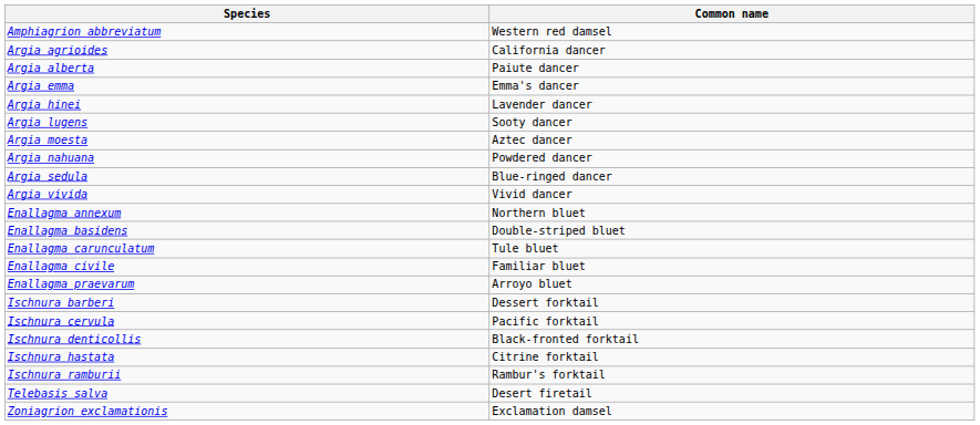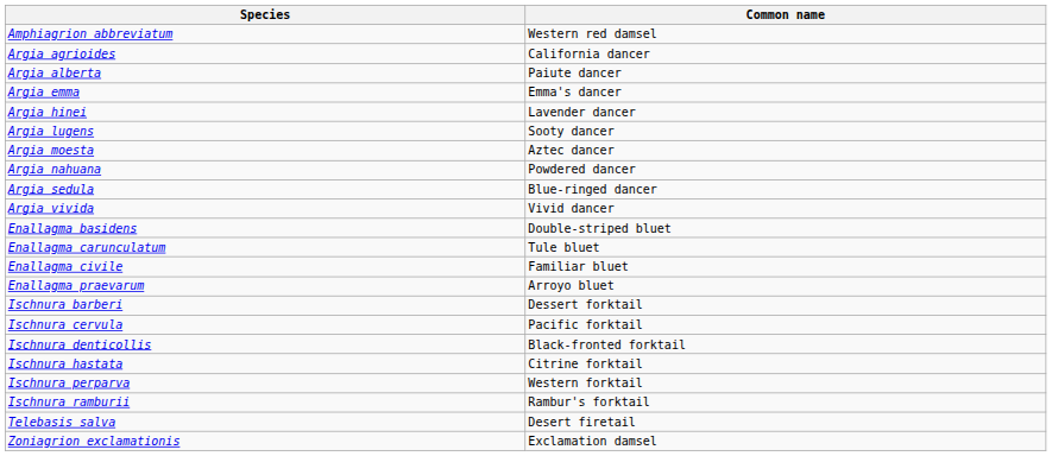- row: Enallagma annexum | Northern bluet
+ row: Ischnura perparva | Western forktail
